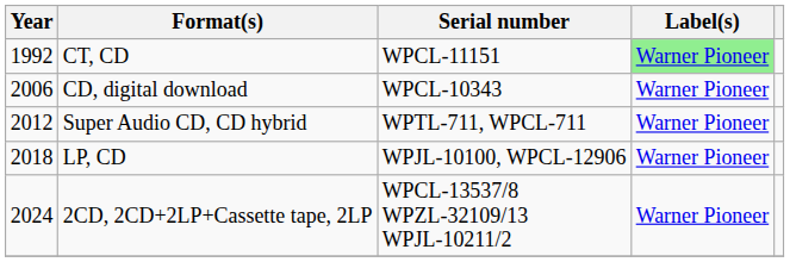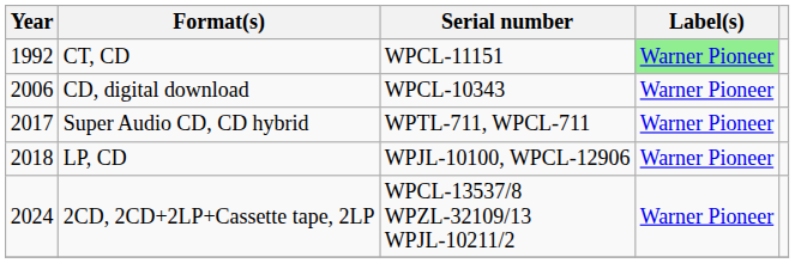Super Audio CD, CD hybrid | Year: 2012 -> 2017
